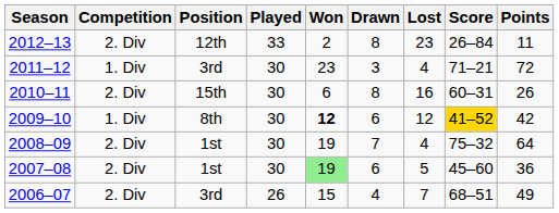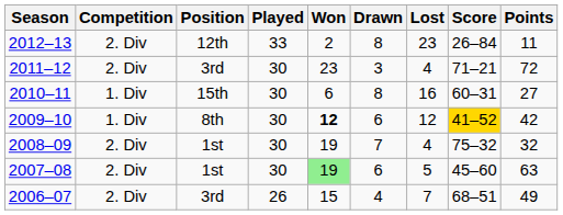2011–12 | Position: 1. Div -> 2. Div
2010–11 | Position: 2. Div -> 1. Div
2010–11 | column 10: 26 -> 27
2008–09 | column 10: 64 -> 32
2007–08 | column 10: 36 -> 63
